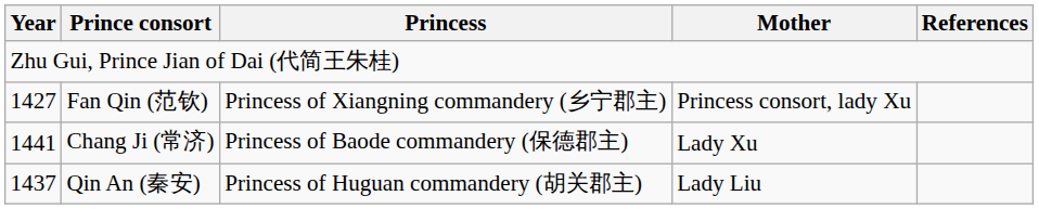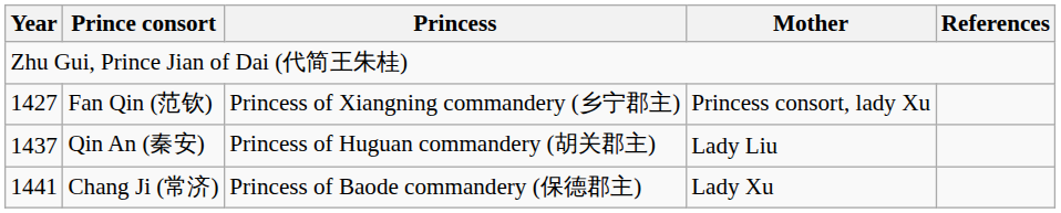rows swapped: Qin An (秦安) <-> Chang Ji (常济)
